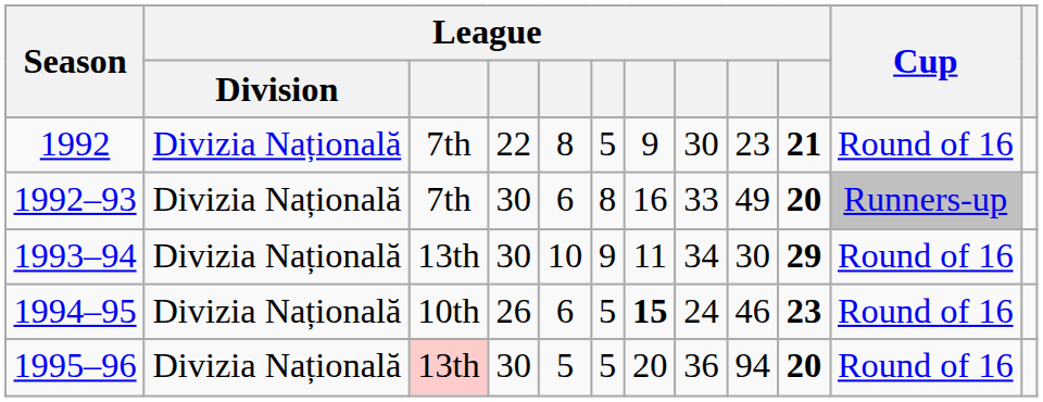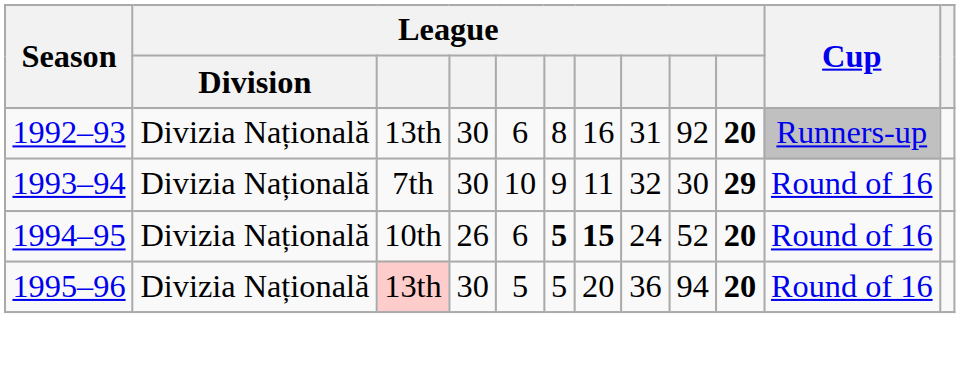- row: 1992 | Divizia Națională | 7th | 22 | 8 | 5 | 9 | 30 | 23 | 21 | Round of 16
1992–93 | column 3: 7th -> 13th
1992–93 | column 8: 33 -> 31
1992–93 | column 9: 49 -> 92
1993–94 | column 3: 13th -> 7th
1993–94 | column 8: 34 -> 32
1994–95 | column 6: normal -> bold
1994–95 | column 9: 46 -> 52
1994–95 | column 10: 23 -> 20
